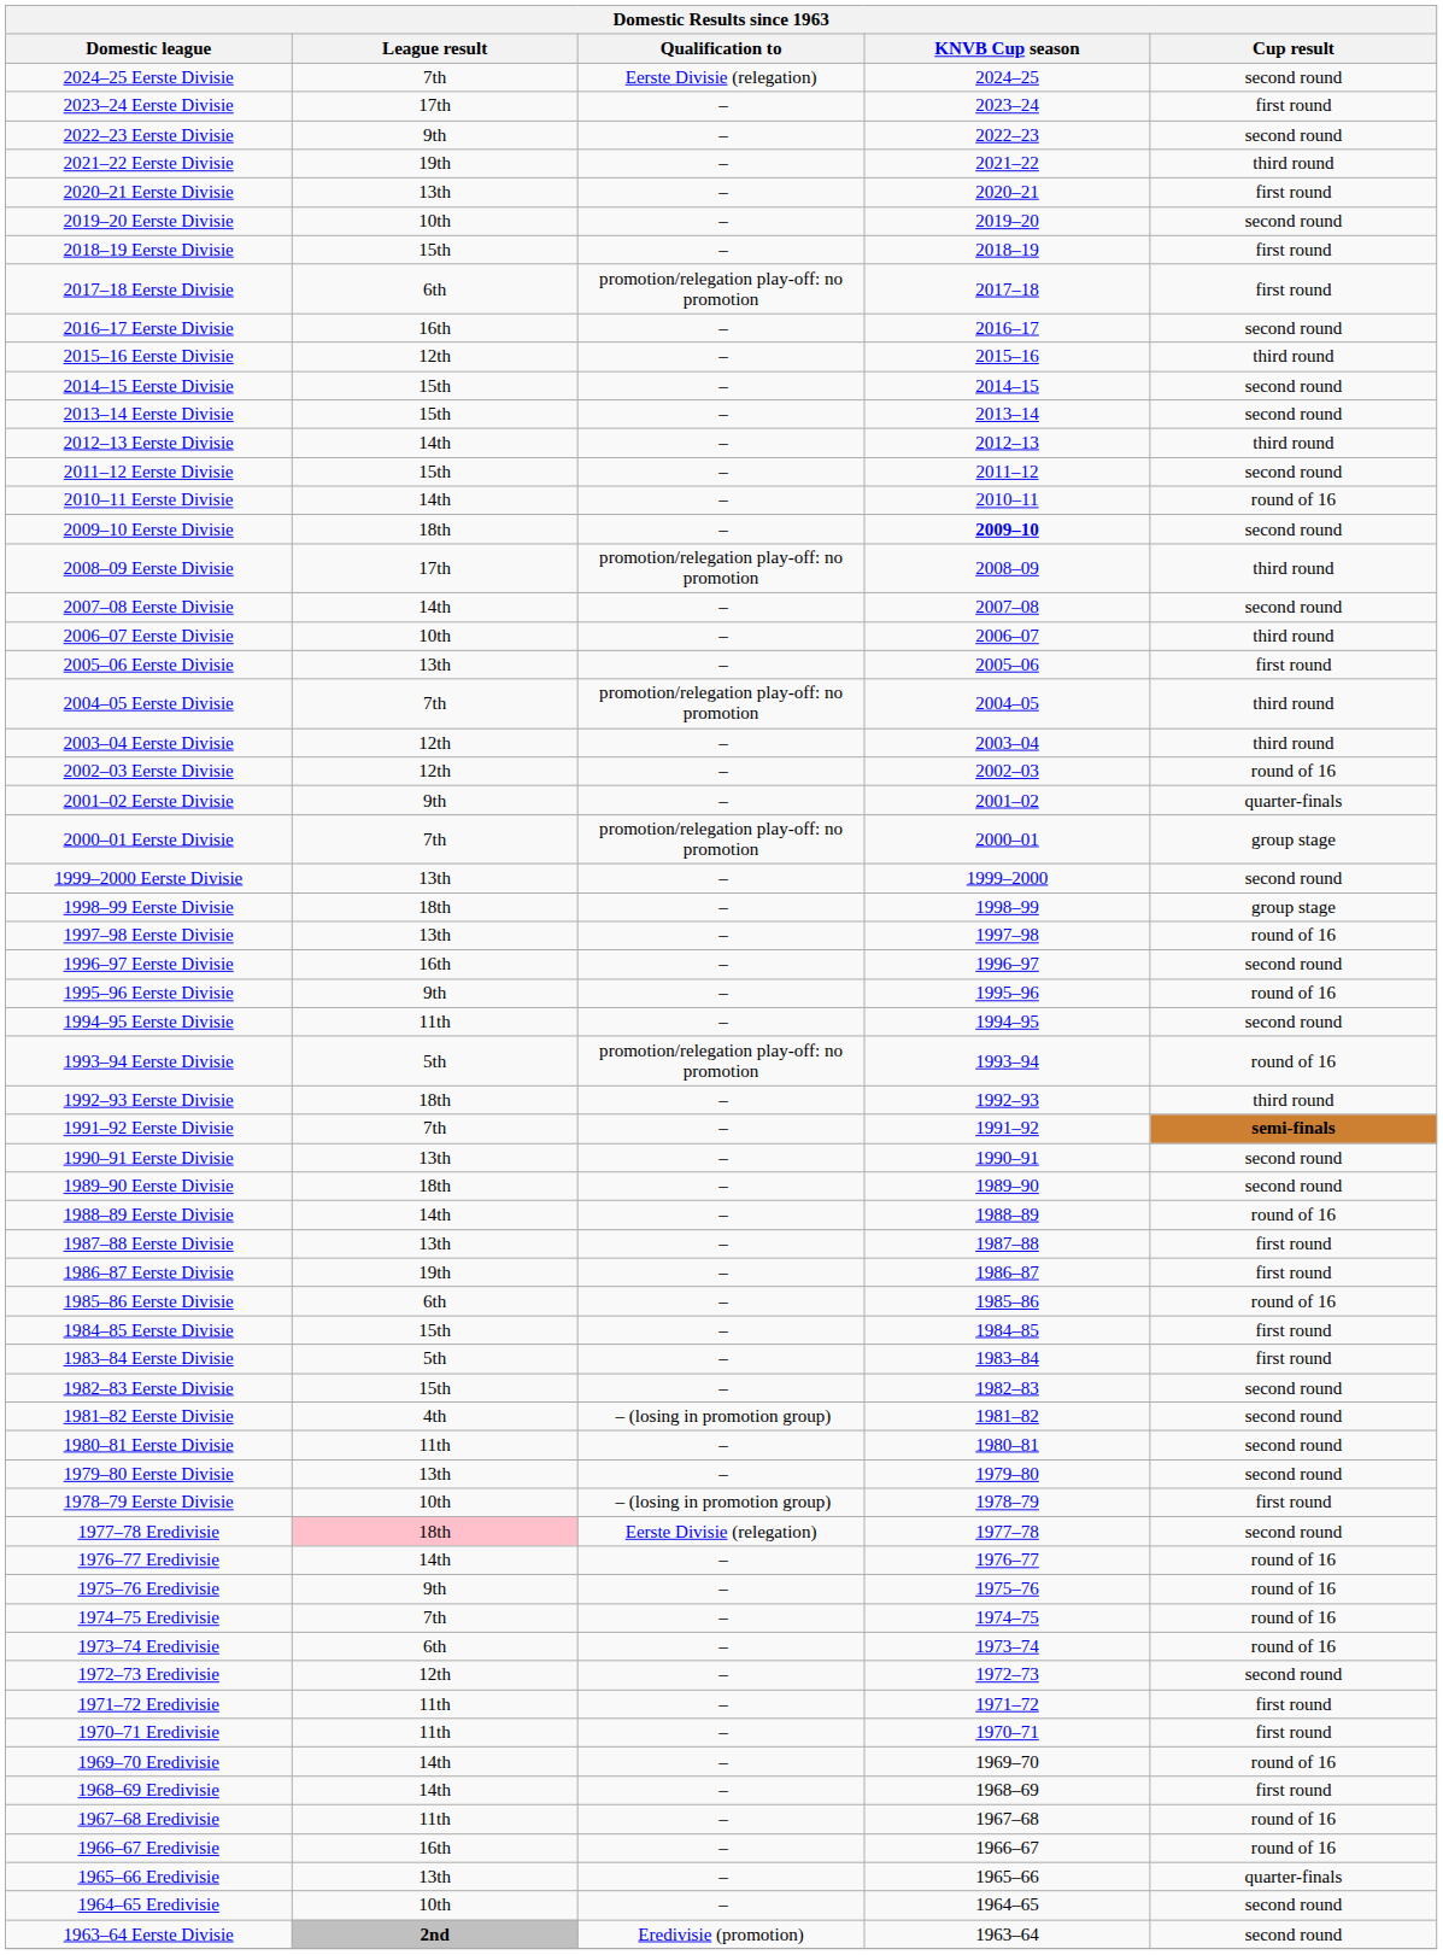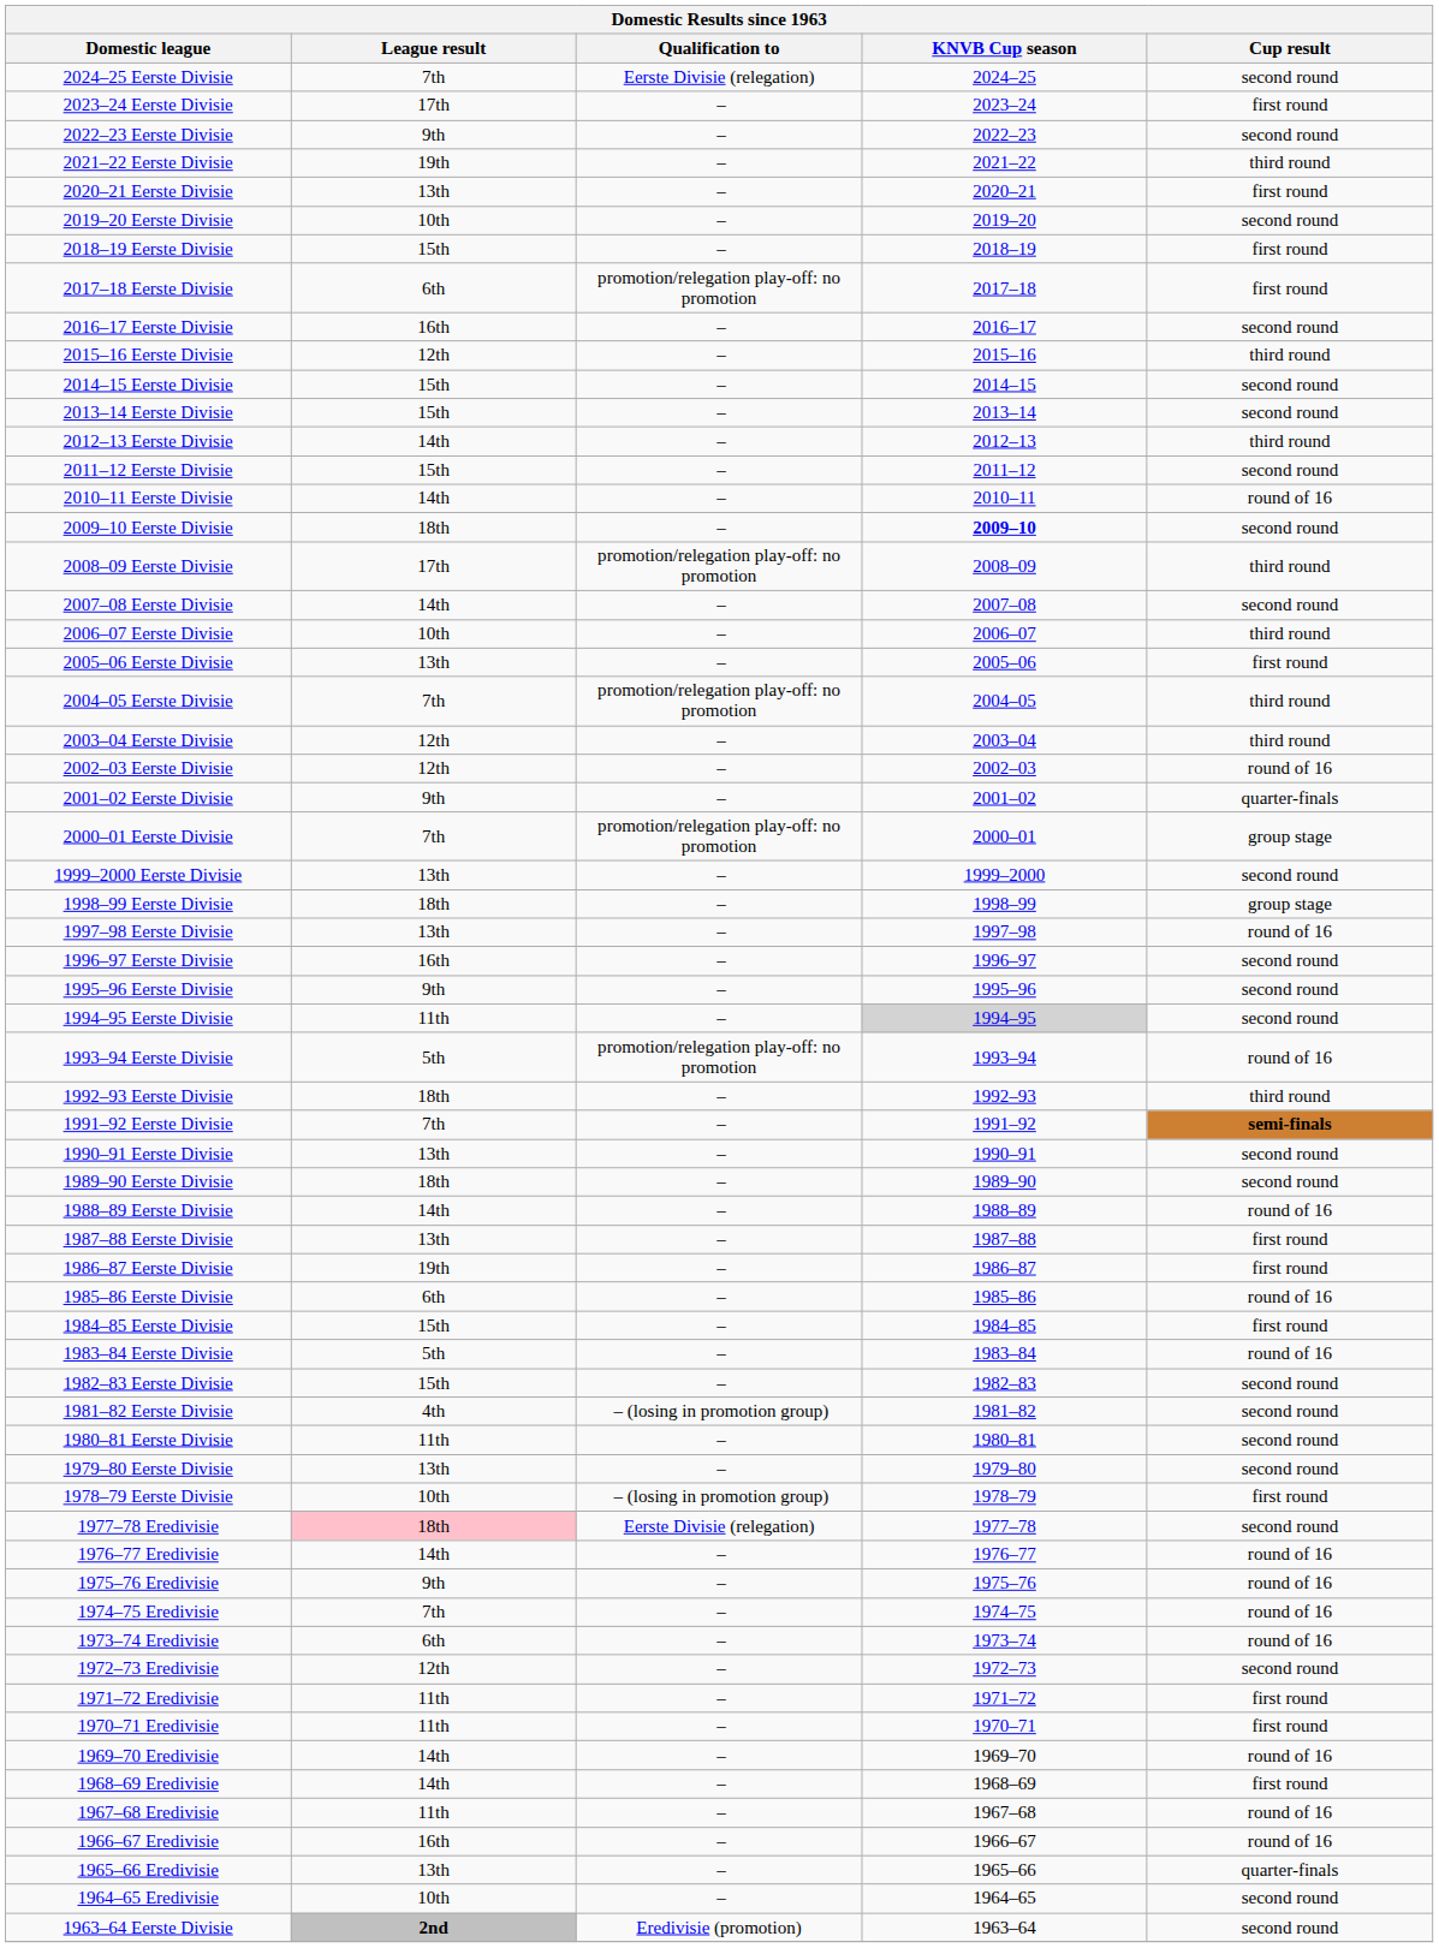1995–96 Eerste Divisie | Cup result: round of 16 -> second round
1994–95 Eerste Divisie | KNVB Cup season: no background -> lightgrey background
1983–84 Eerste Divisie | Cup result: first round -> round of 16
